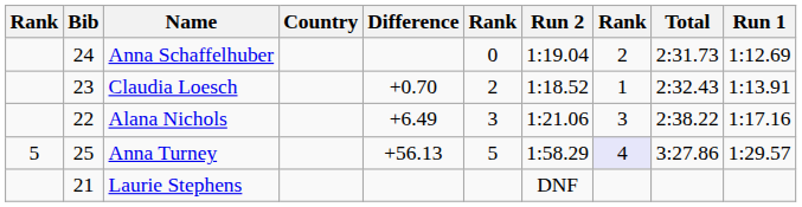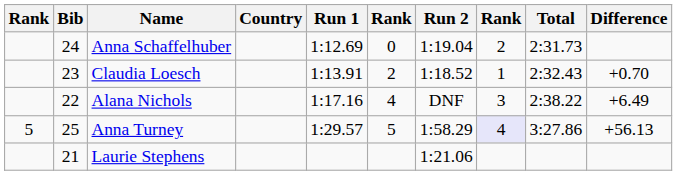columns swapped: Run 1 <-> Difference
Alana Nichols | column 6: 3 -> 4
Alana Nichols | Run 2: 1:21.06 -> DNF
Laurie Stephens | Run 2: DNF -> 1:21.06
